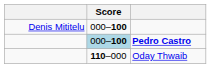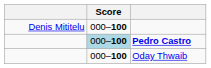Oday Thwaib | Score: 110–000 -> 000–100
